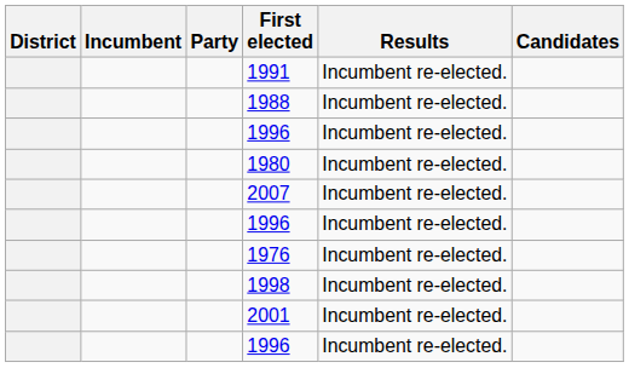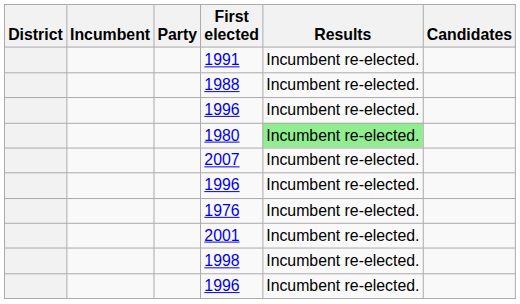1980 | Results: no background -> lightgreen background
rows swapped: 1998 <-> 2001
